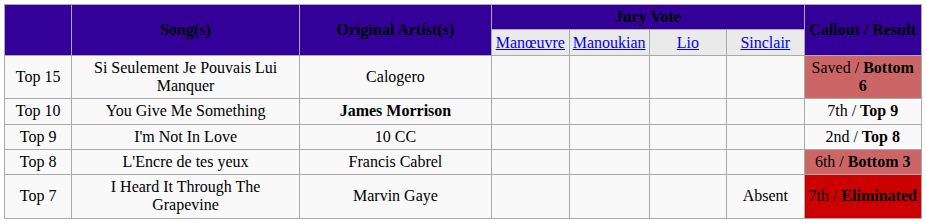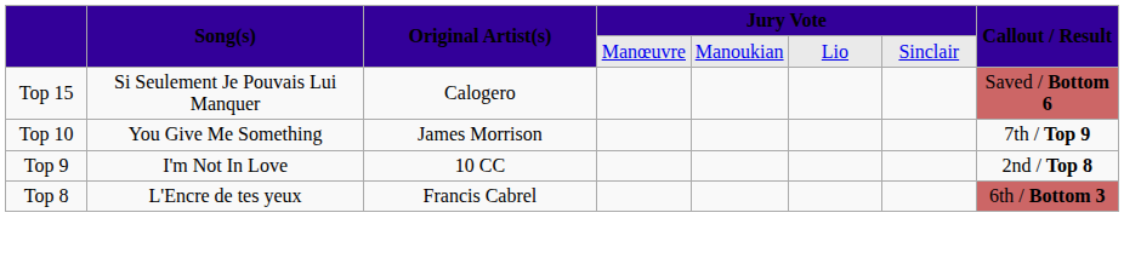Top 10 | Original Artist(s): bold -> normal
- row: Top 7 | I Heard It Through The Grapevine | Marvin Gaye | Absent | 7th / Eliminated
